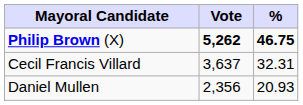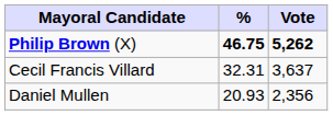columns swapped: Vote <-> %
